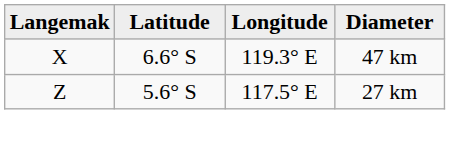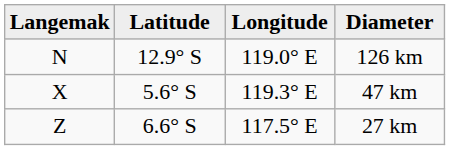+ row: N | 12.9° S | 119.0° E | 126 km
47 km | Latitude: 6.6° S -> 5.6° S
27 km | Latitude: 5.6° S -> 6.6° S
